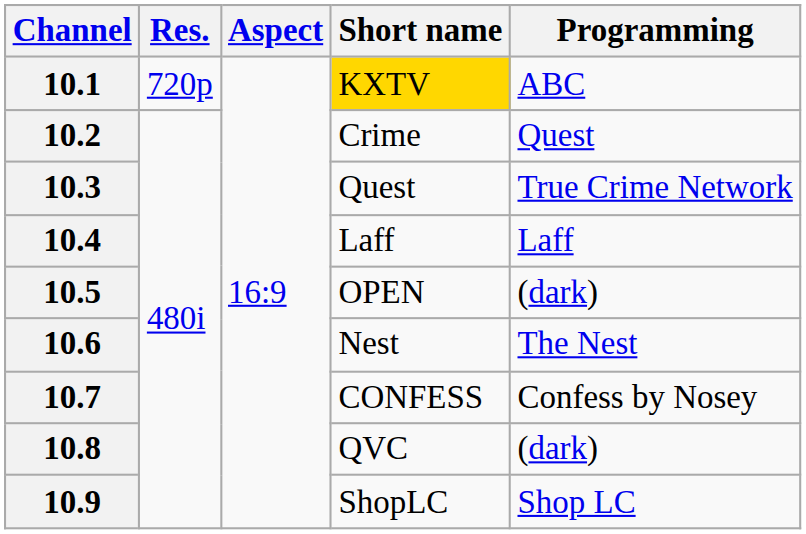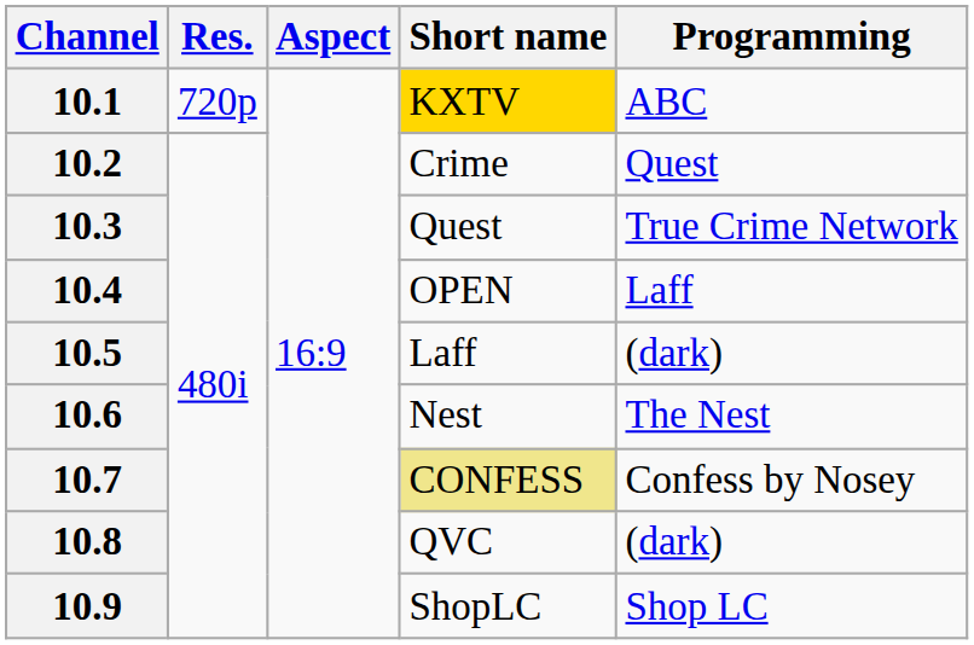10.4 | Short name: Laff -> OPEN
10.5 | Short name: OPEN -> Laff
10.7 | Short name: no background -> khaki background
